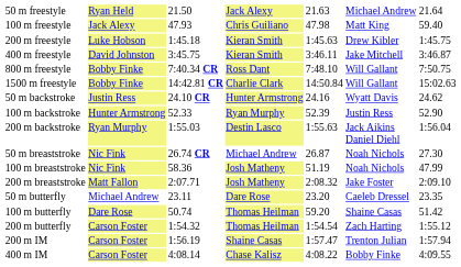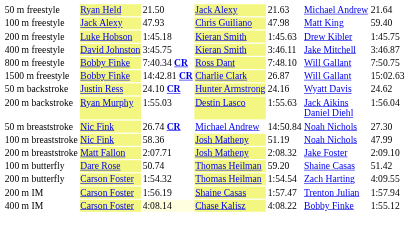1500 m freestyle | column 5: 14:50.84 -> 26.87
- row: 100 m backstroke | Hunter Armstrong | 52.33 | Ryan Murphy | 52.39 | Justin Ress | 52.90
50 m breaststroke | column 5: 26.87 -> 14:50.84
- row: 50 m butterfly | Michael Andrew | 23.11 | Dare Rose | 23.20 | Caeleb Dressel | 23.35
200 m butterfly | column 7: 1:55.12 -> 4:09.55
400 m IM | column 3: no background -> lightyellow background
400 m IM | column 7: 4:09.55 -> 1:55.12
